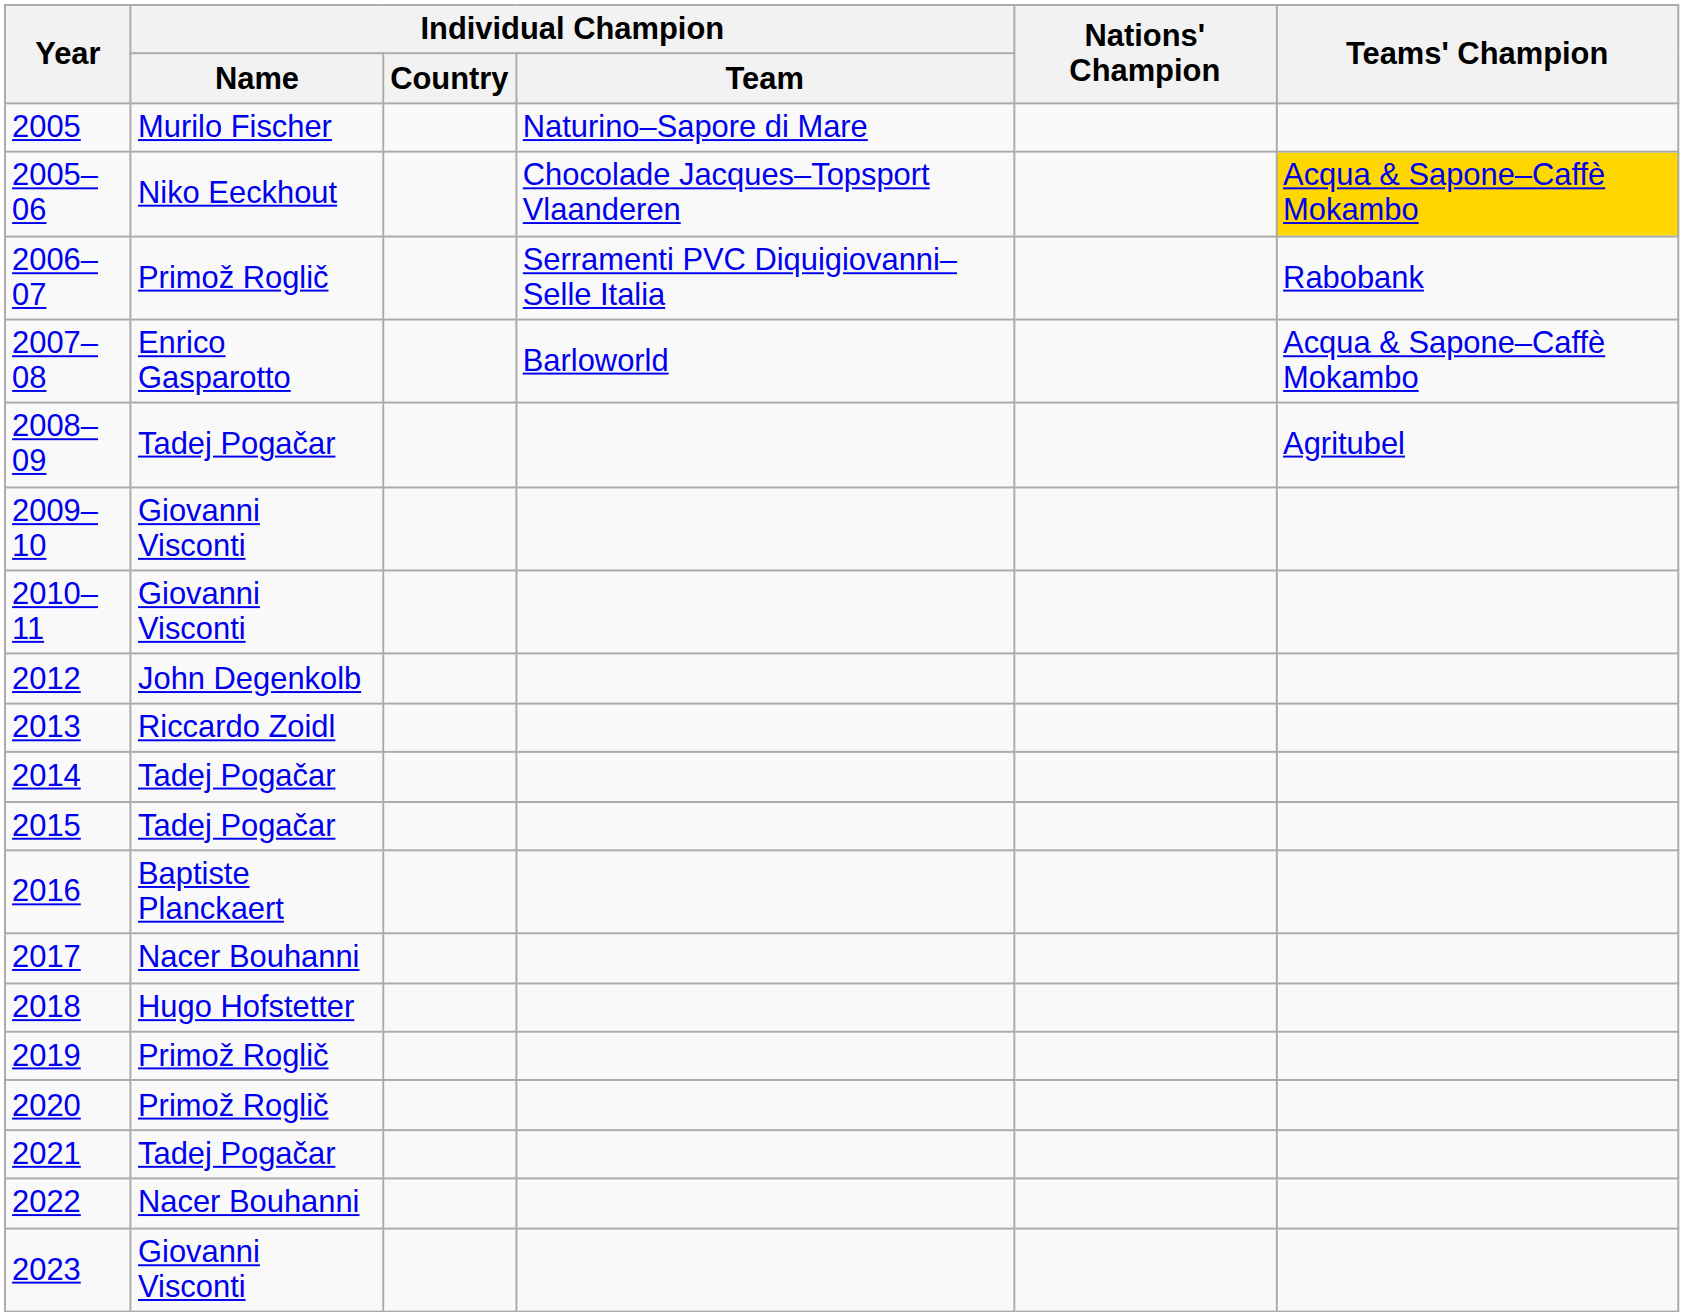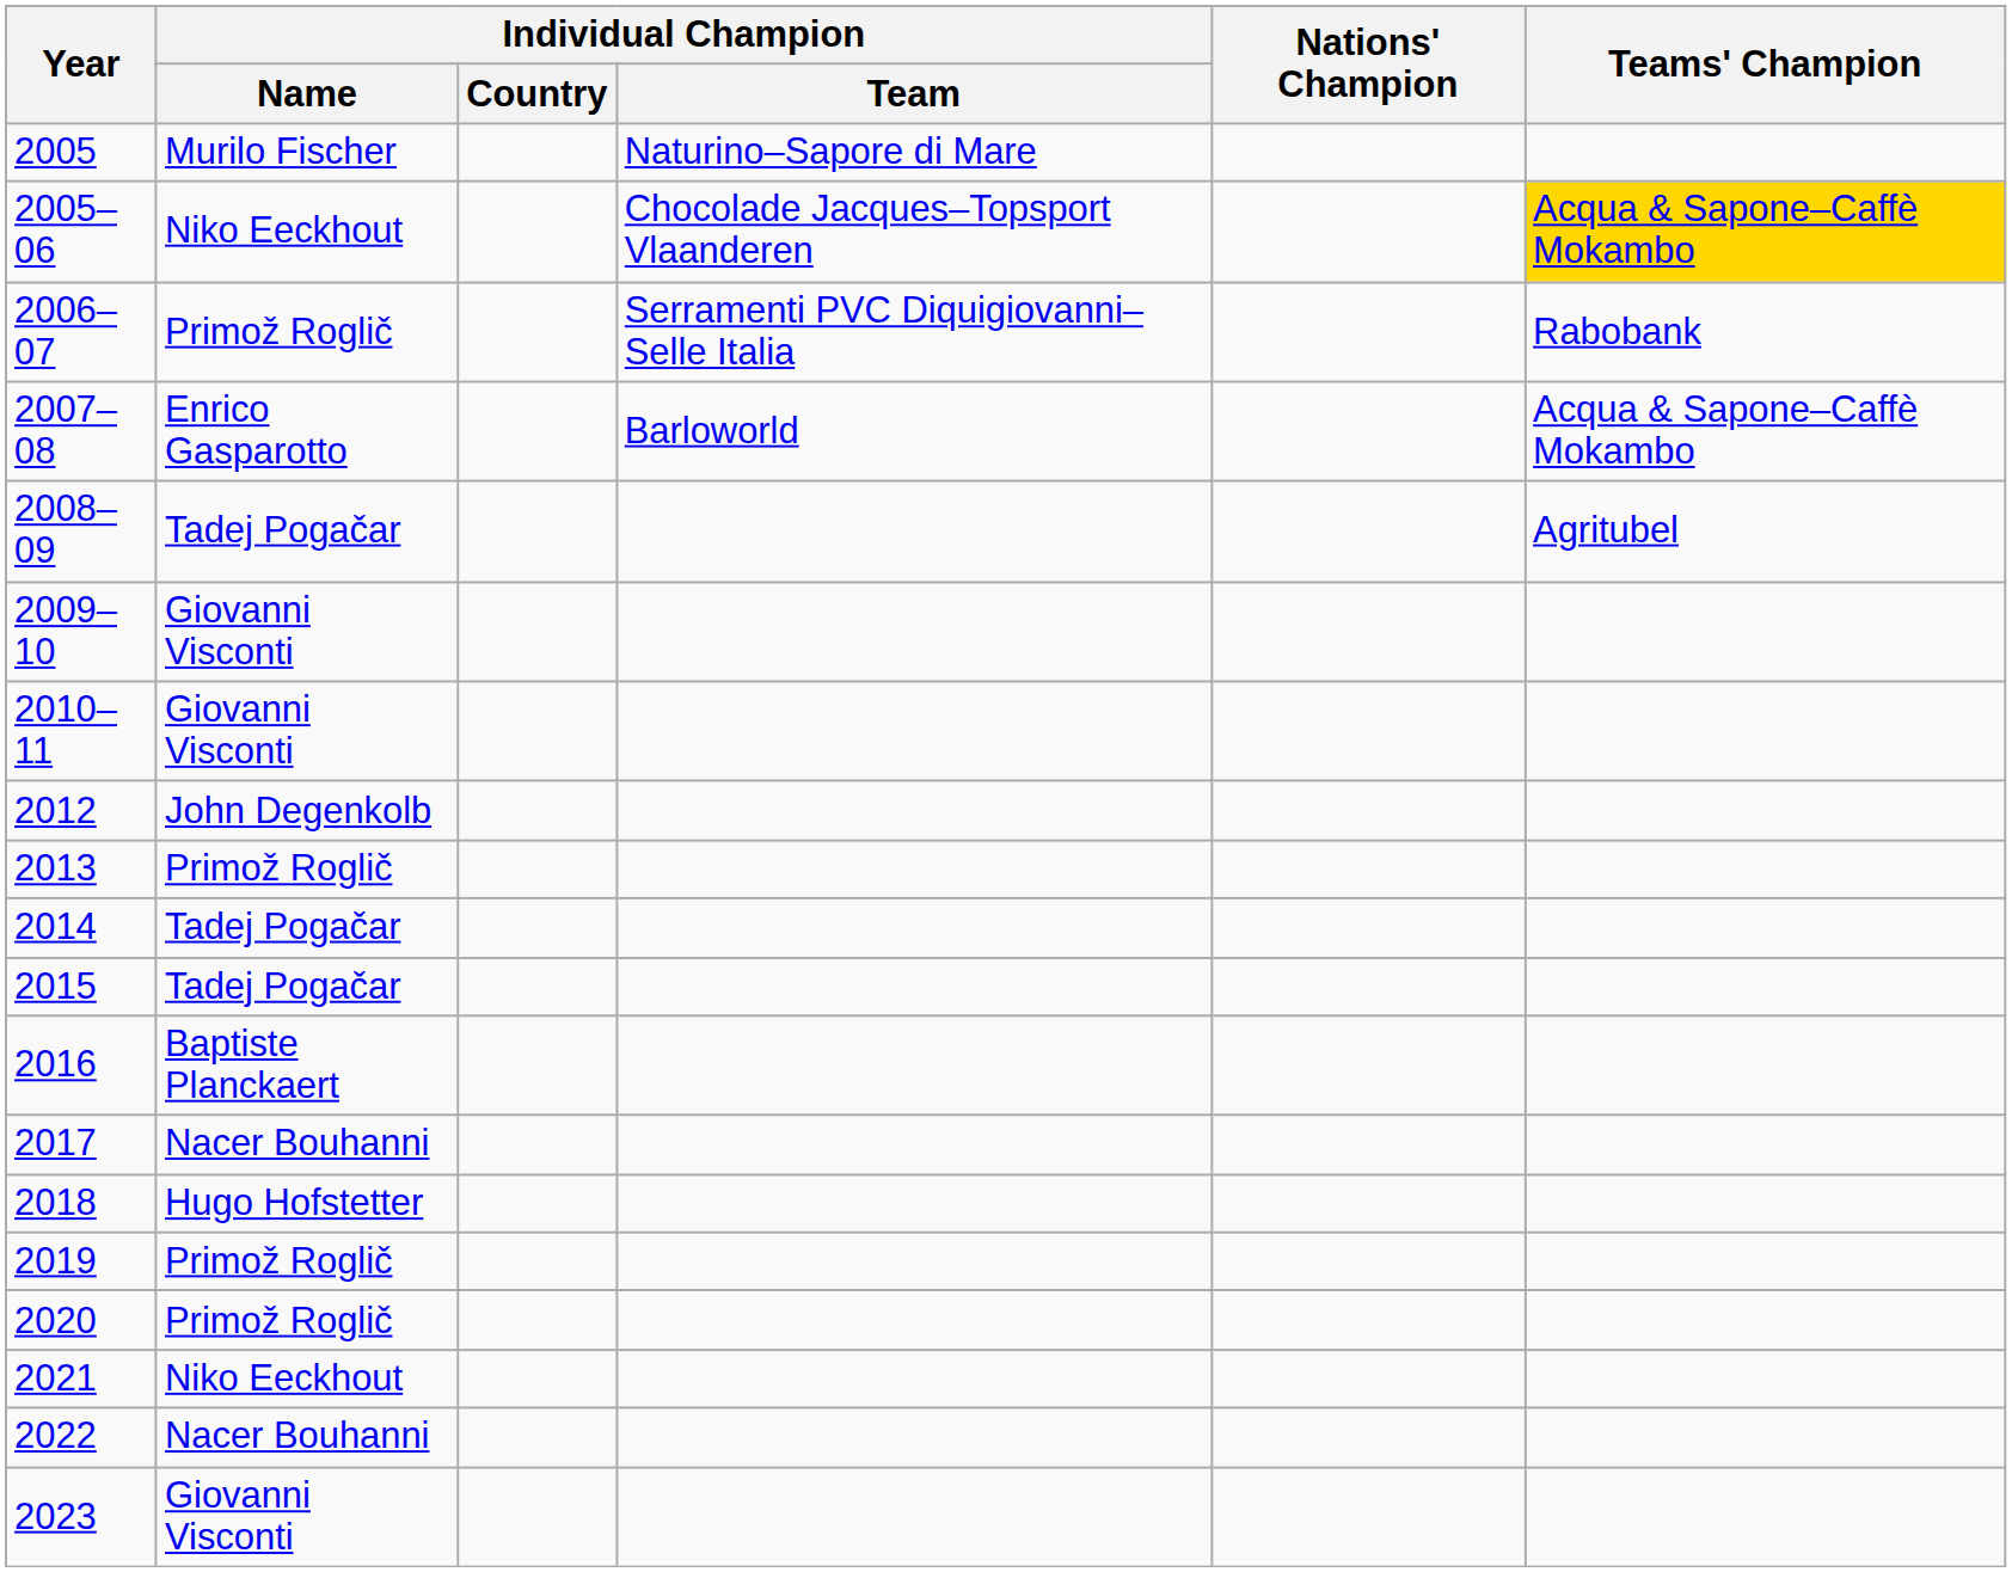2013 | Individual Champion / Name: Riccardo Zoidl -> Primož Roglič
2021 | Individual Champion / Name: Tadej Pogačar -> Niko Eeckhout
